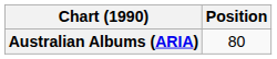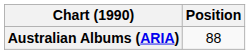Australian Albums (ARIA) | Position: 80 -> 88
